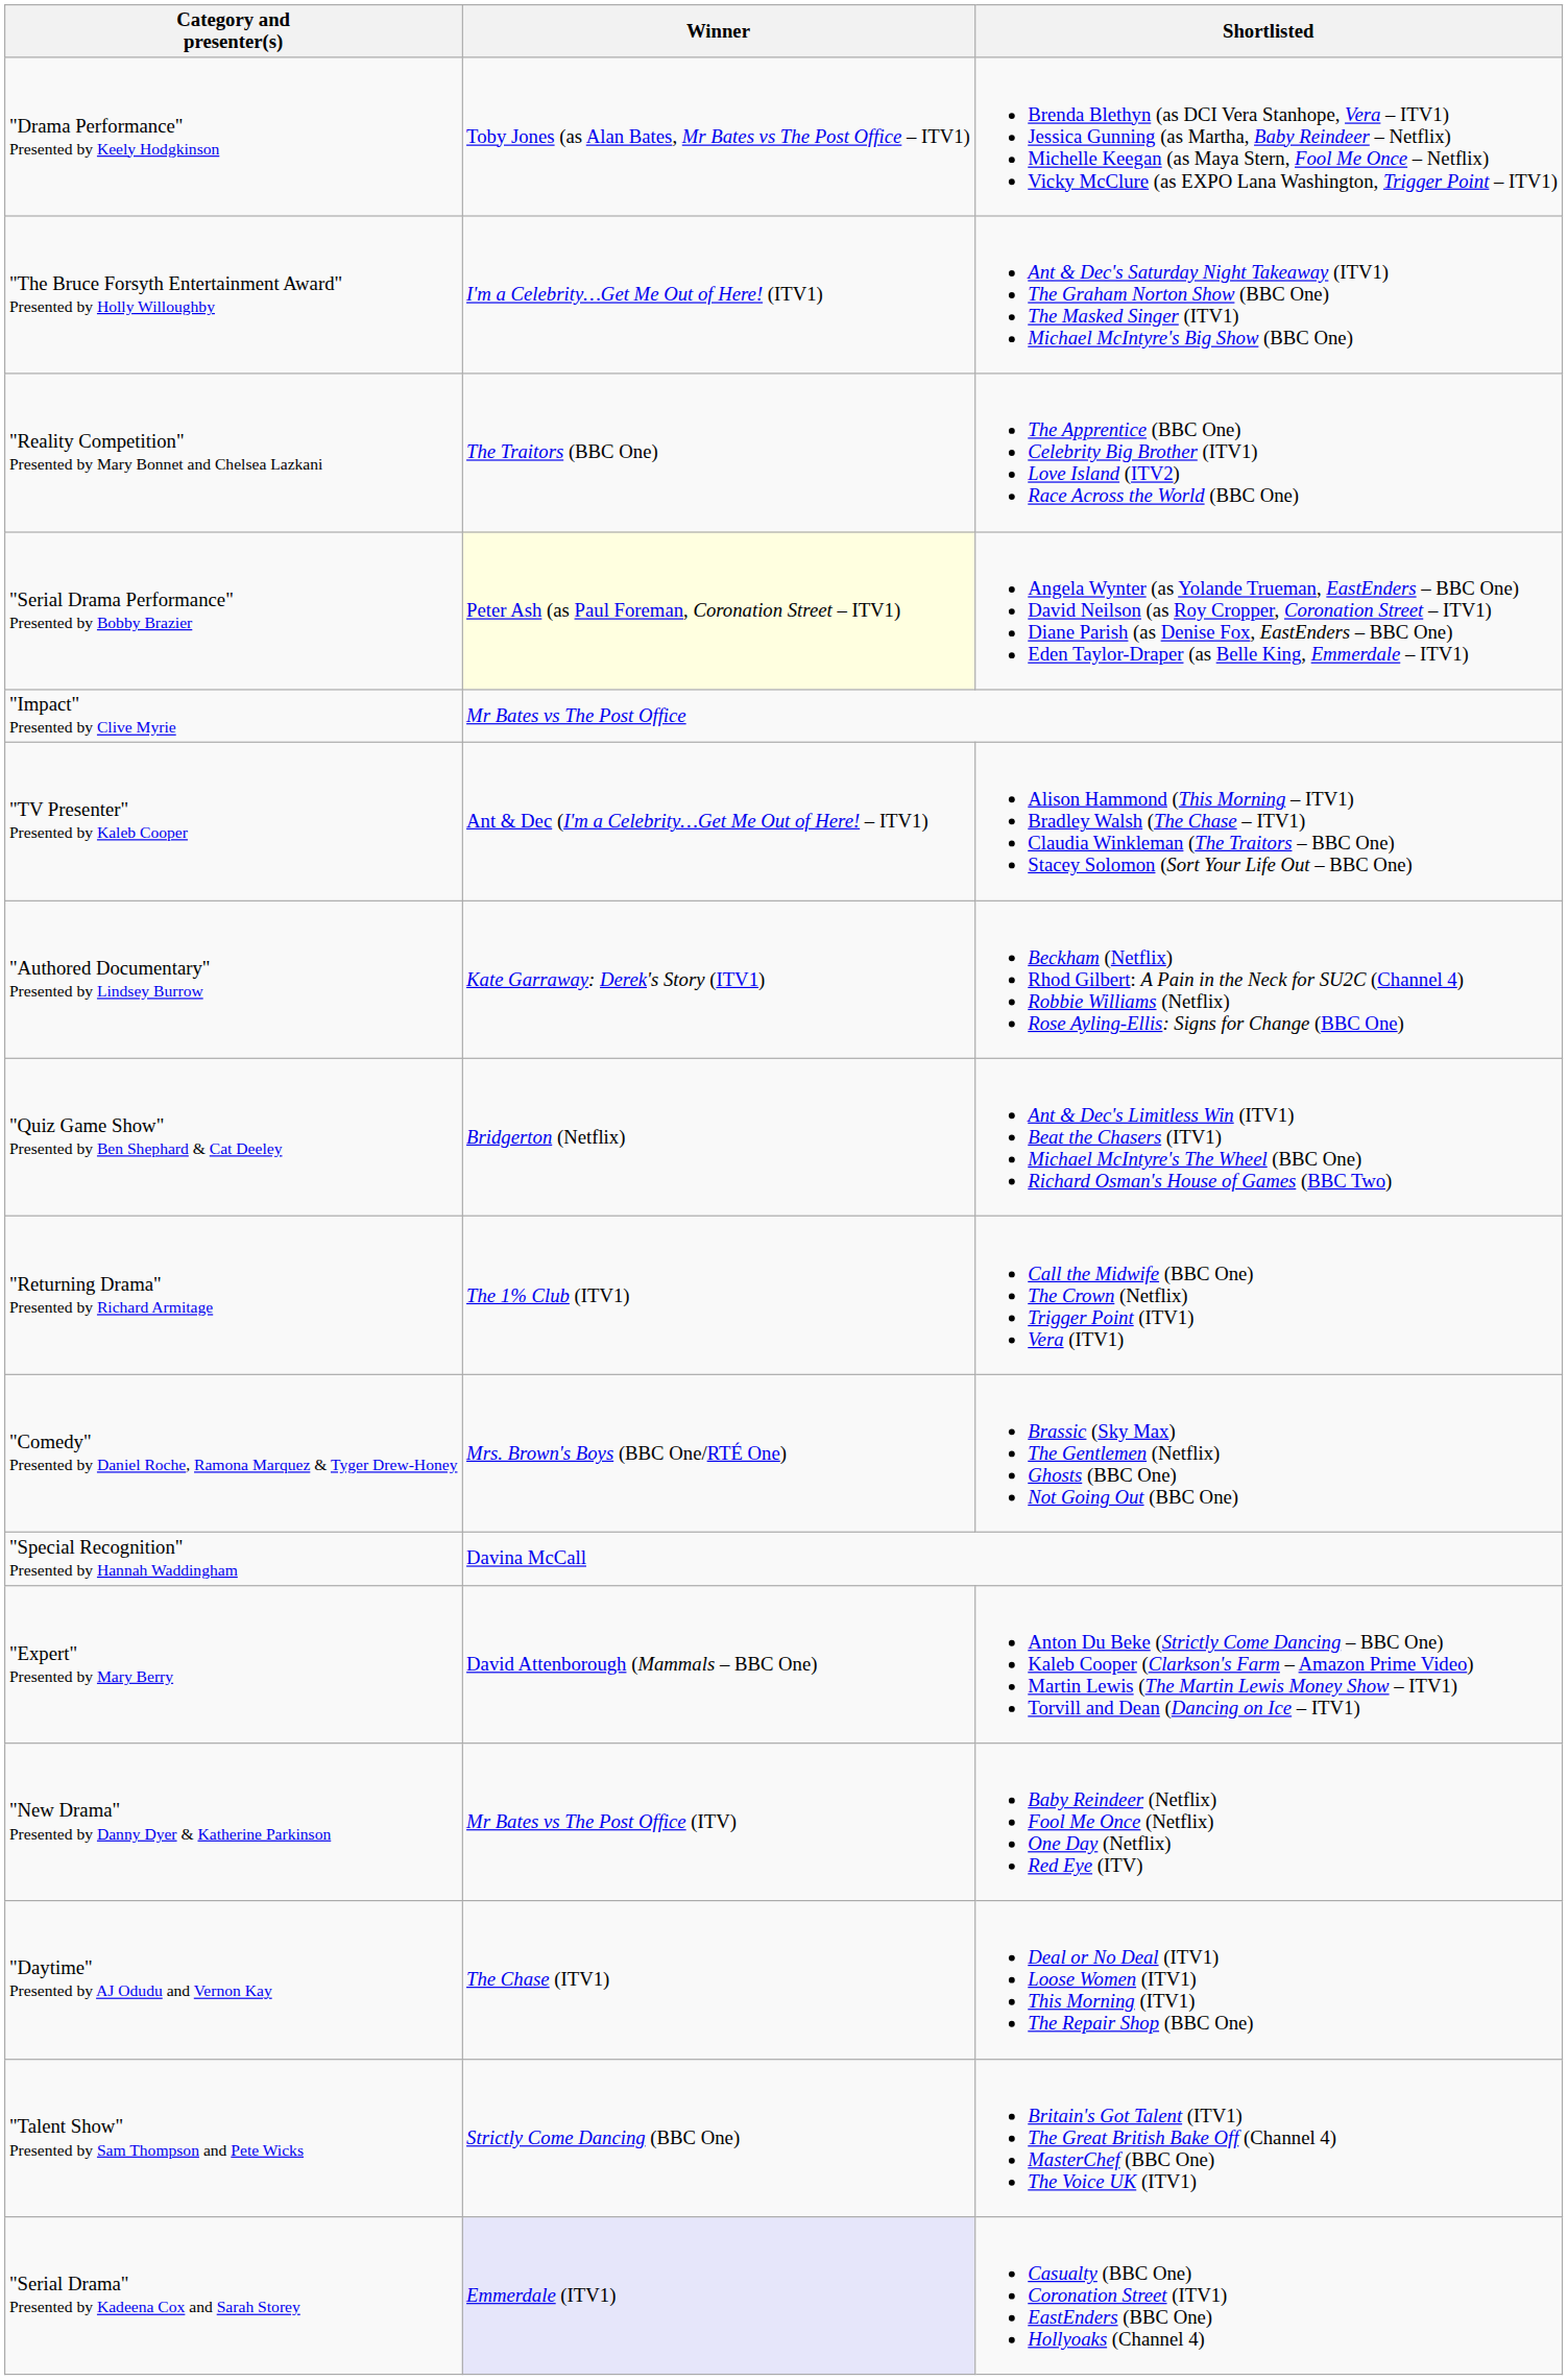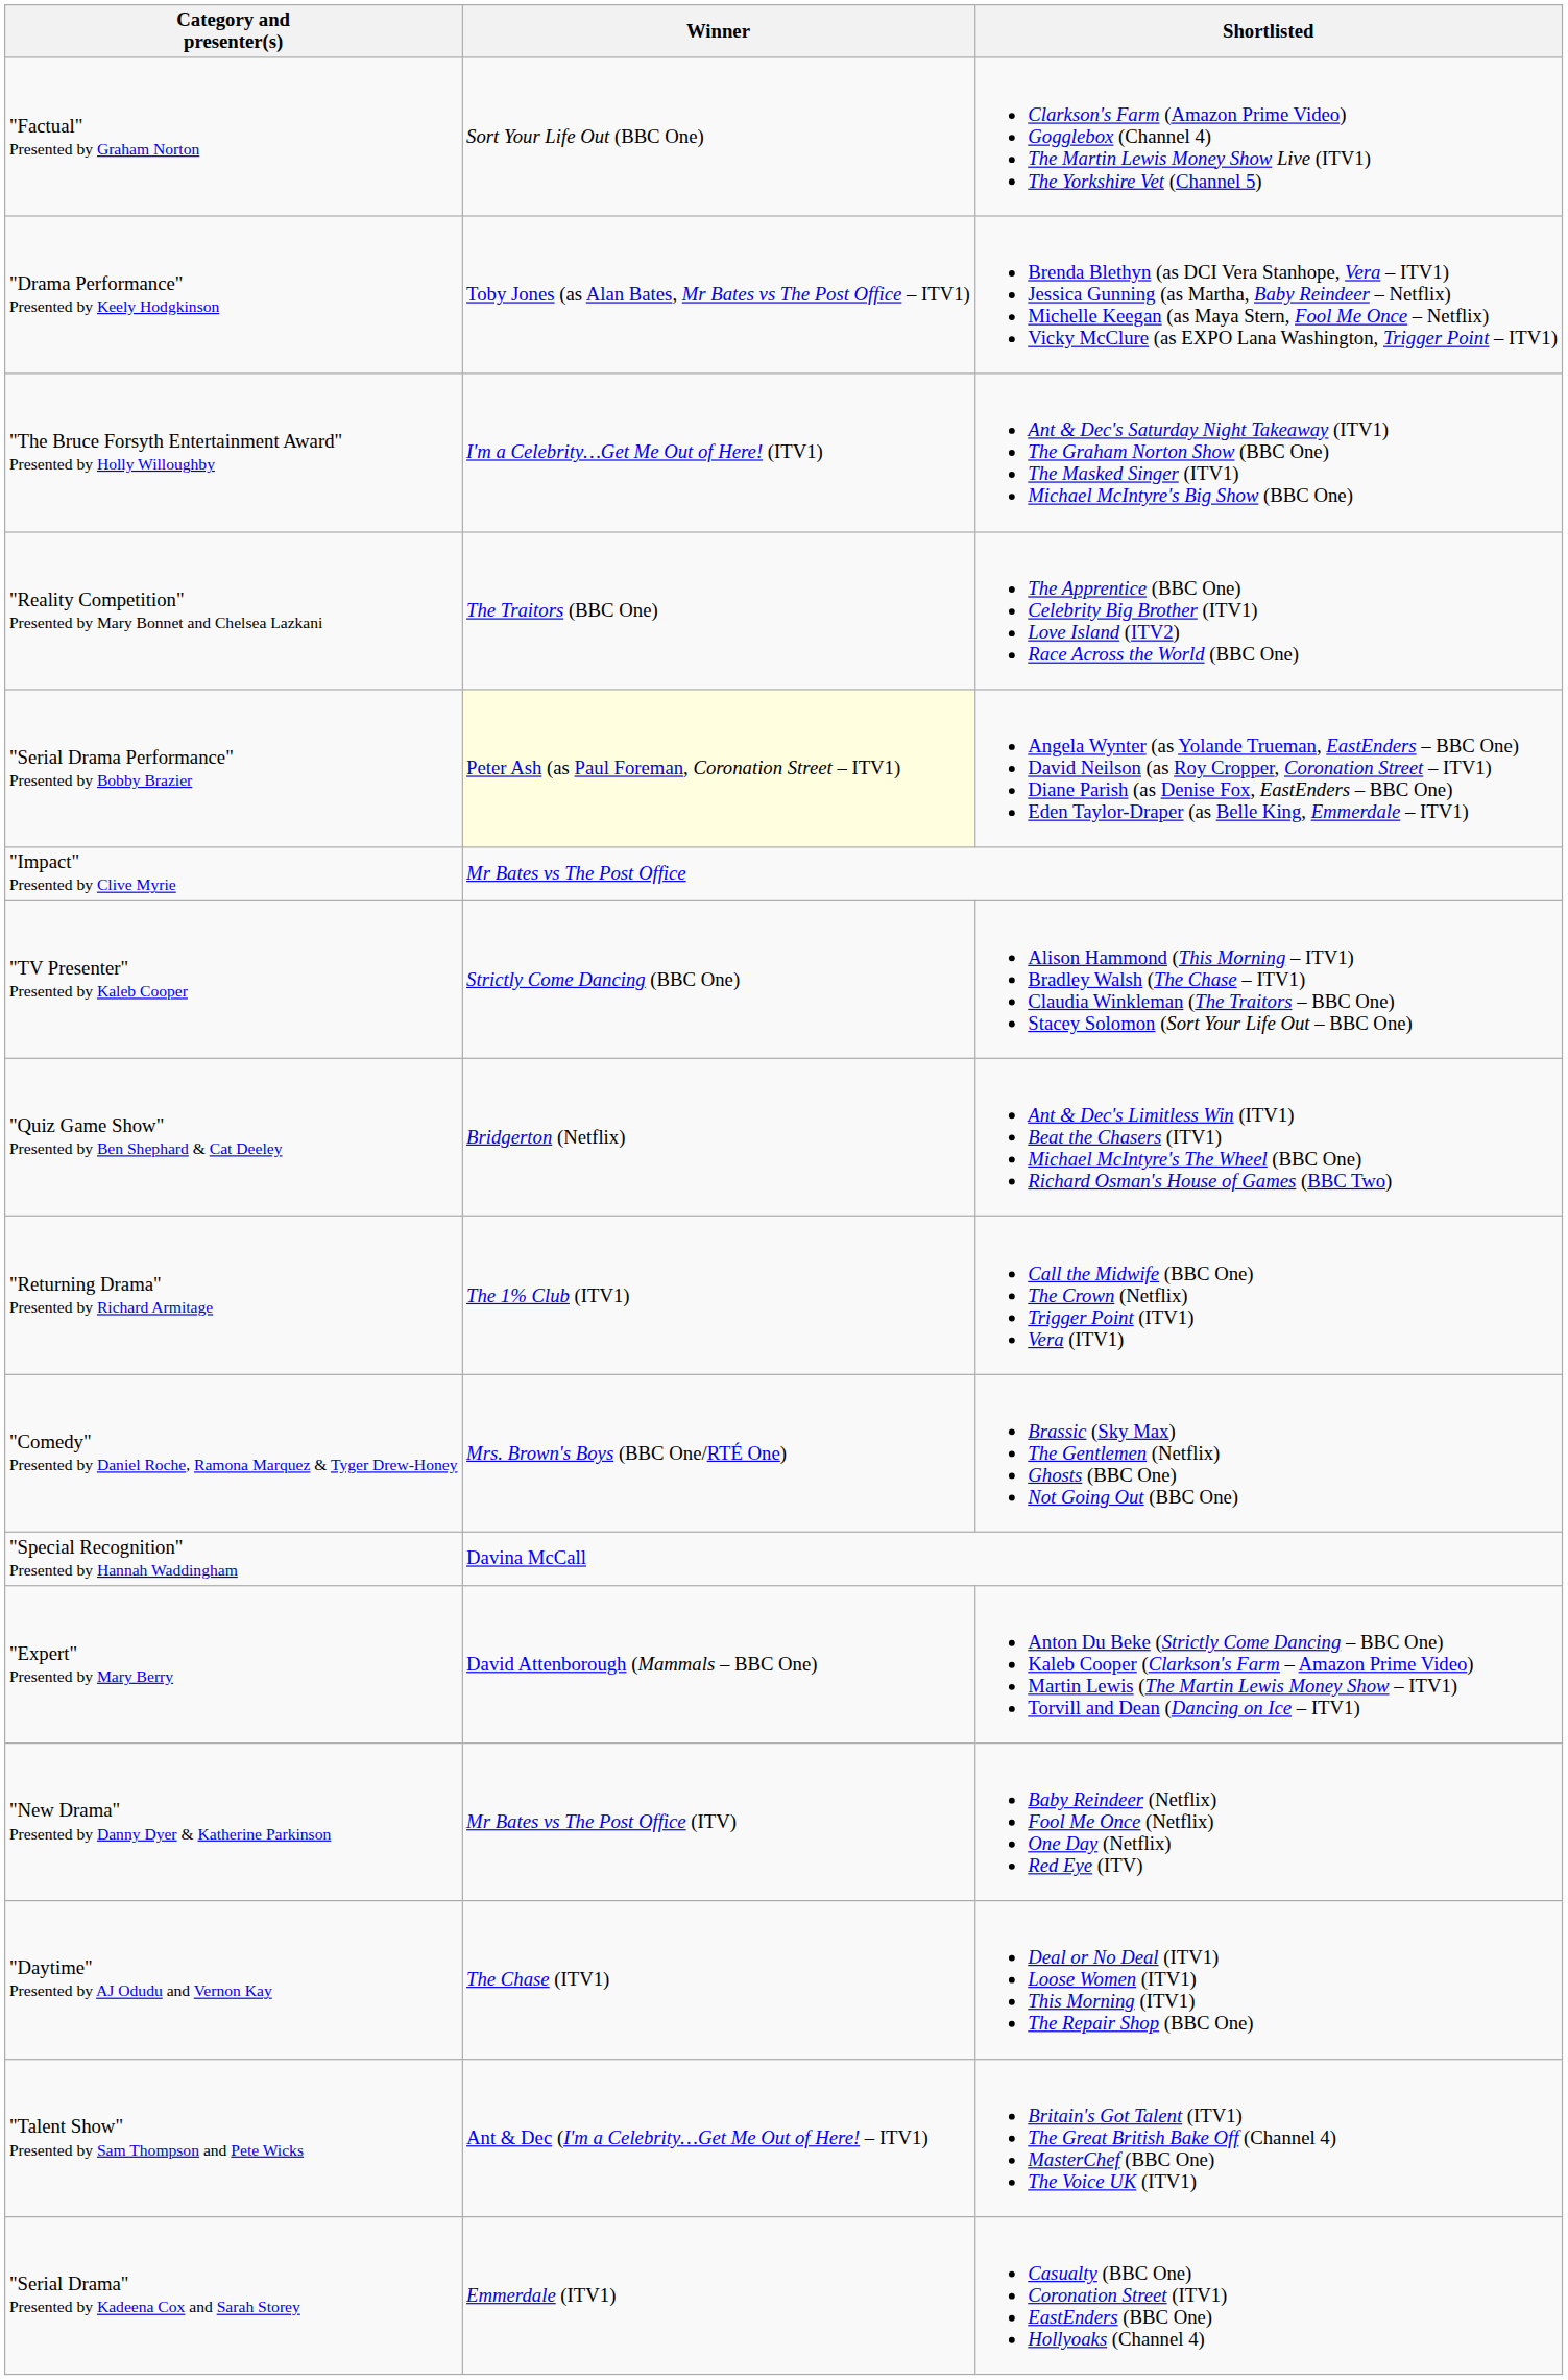+ row: "Factual" Presented by Graham Norton | Sort Your Life Out (BBC One) | Clarkson's Farm (Amazon Prime Video) Gogglebox (Channel 4) The Martin Lewis Money Show Live (ITV1) The Yorkshire Vet (Channel 5)
"TV Presenter" Presented by Kaleb Cooper | Winner: Ant & Dec (I'm a Celebrity…Get Me Out of Here! – ITV1) -> Strictly Come Dancing (BBC One)
- row: "Authored Documentary" Presented by Lindsey Burrow | Kate Garraway: Derek's Story (ITV1) | Beckham (Netflix) Rhod Gilbert: A Pain in the Neck for SU2C (Channel 4) Robbie Williams (Netflix) Rose Ayling-Ellis: Signs for Change (BBC One)
"Talent Show" Presented by Sam Thompson and Pete Wicks | Winner: Strictly Come Dancing (BBC One) -> Ant & Dec (I'm a Celebrity…Get Me Out of Here! – ITV1)
"Serial Drama" Presented by Kadeena Cox and Sarah Storey | Winner: lavender background -> no background
